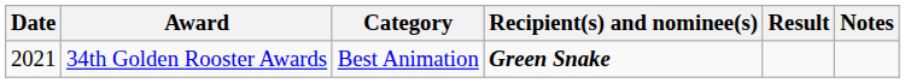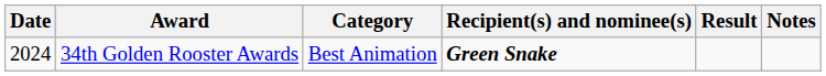34th Golden Rooster Awards | Date: 2021 -> 2024
